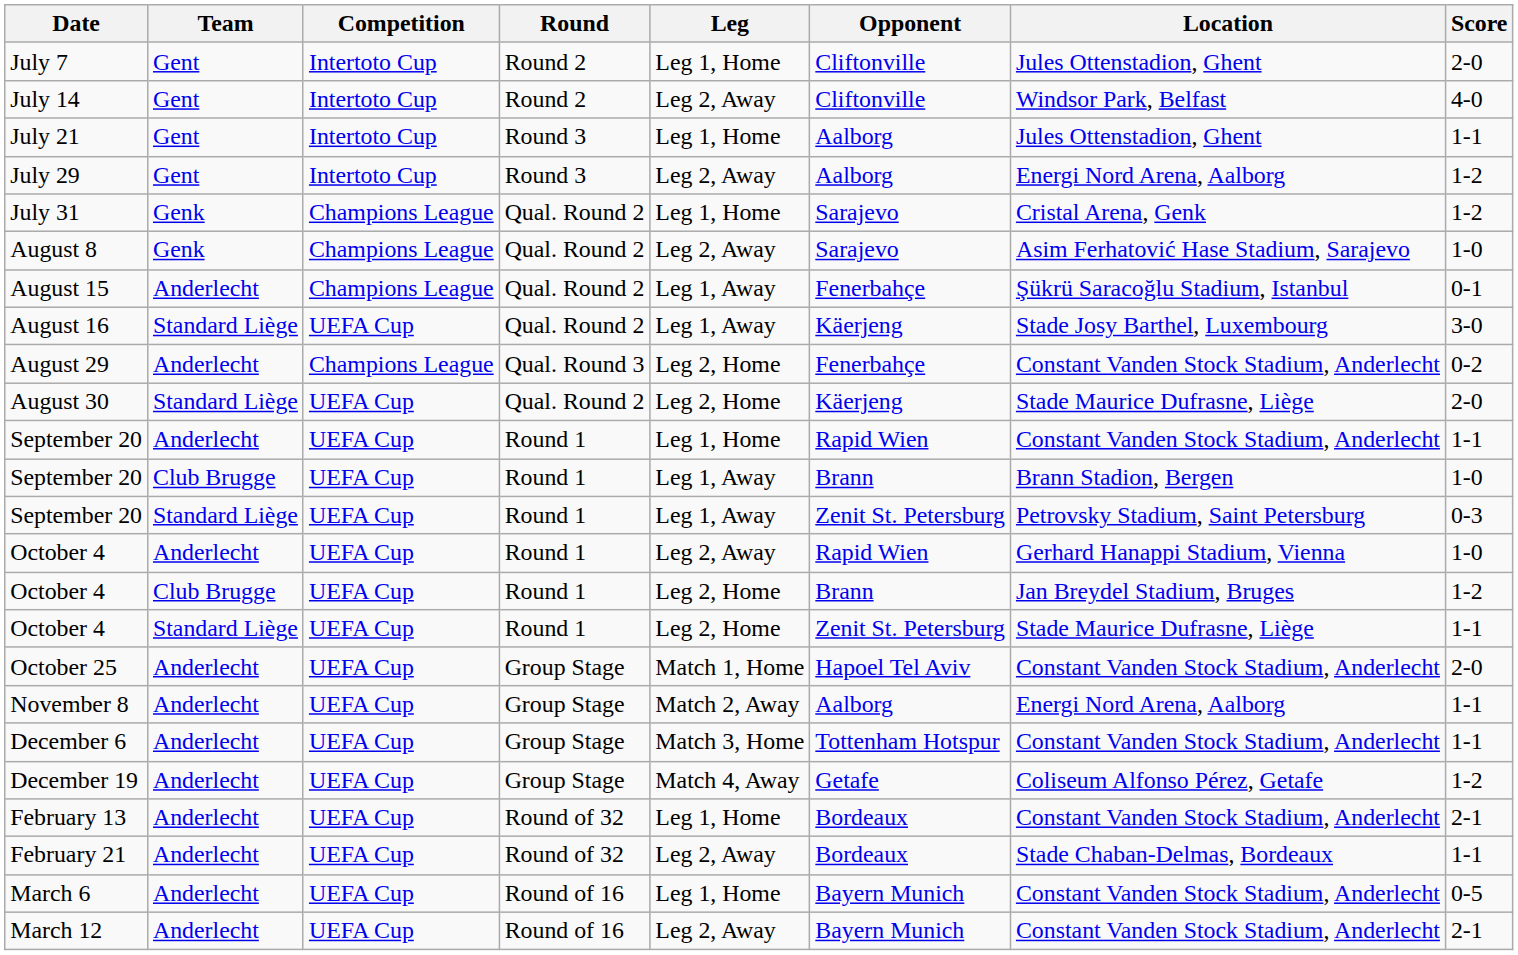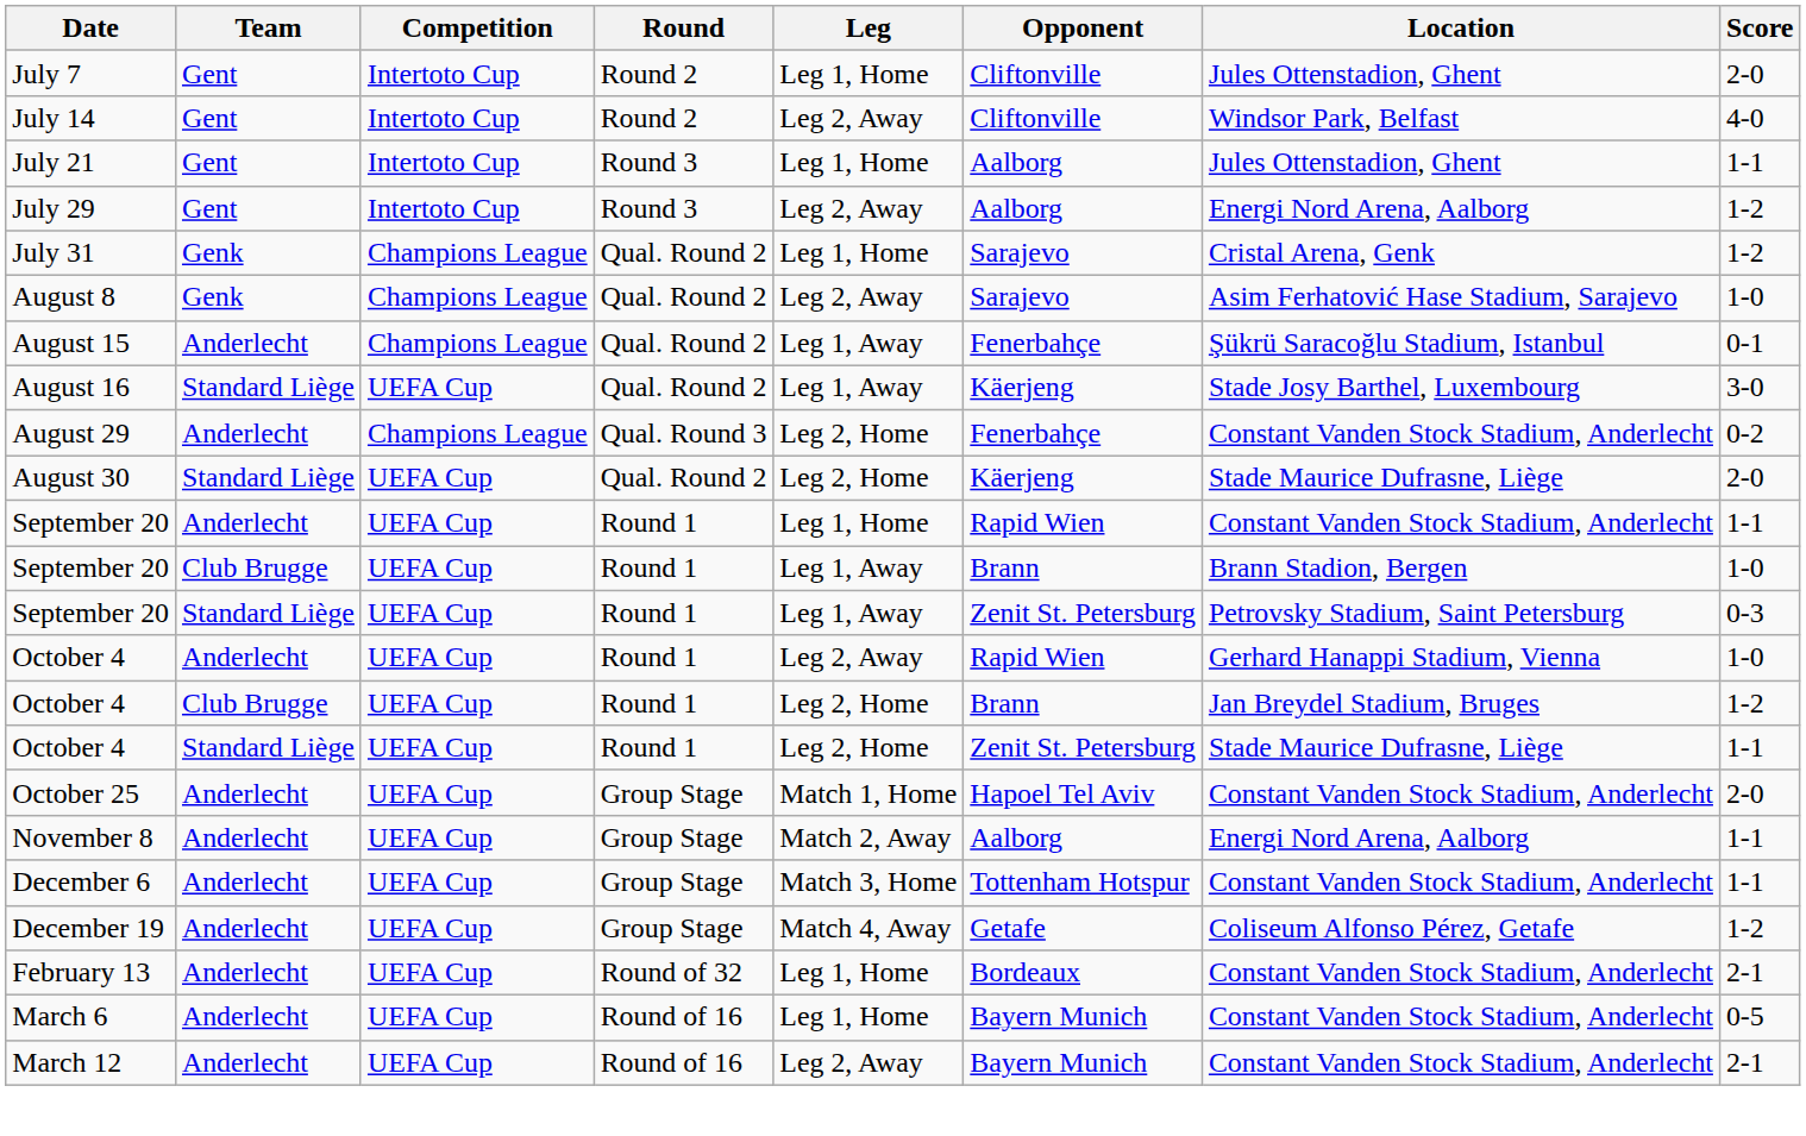- row: February 21 | Anderlecht | UEFA Cup | Round of 32 | Leg 2, Away | Bordeaux | Stade Chaban-Delmas, Bordeaux | 1-1
